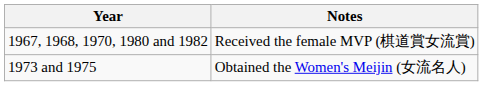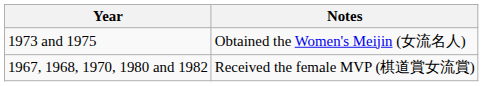rows swapped: 1973 and 1975 <-> 1967, 1968, 1970, 1980 and 1982
